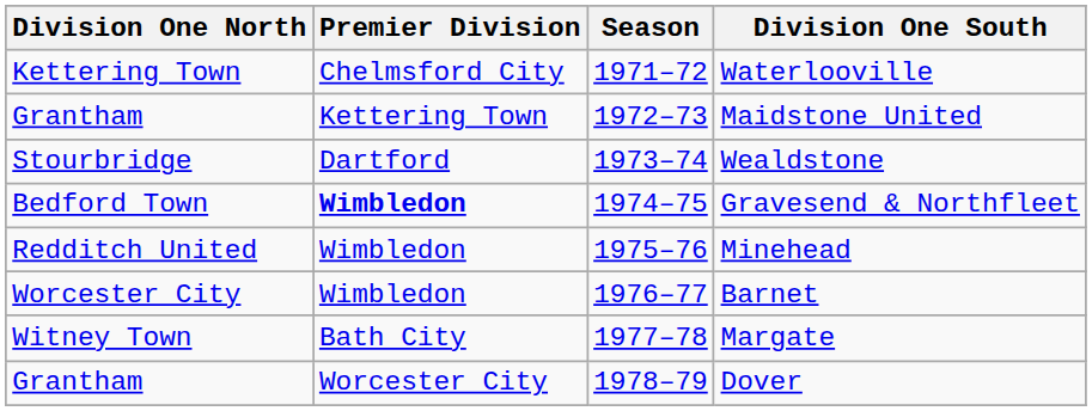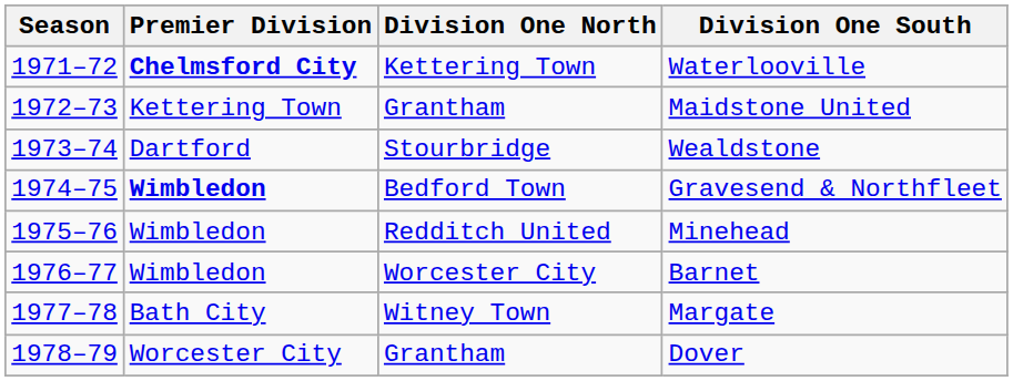columns swapped: Season <-> Division One North
Waterlooville | Premier Division: normal -> bold
